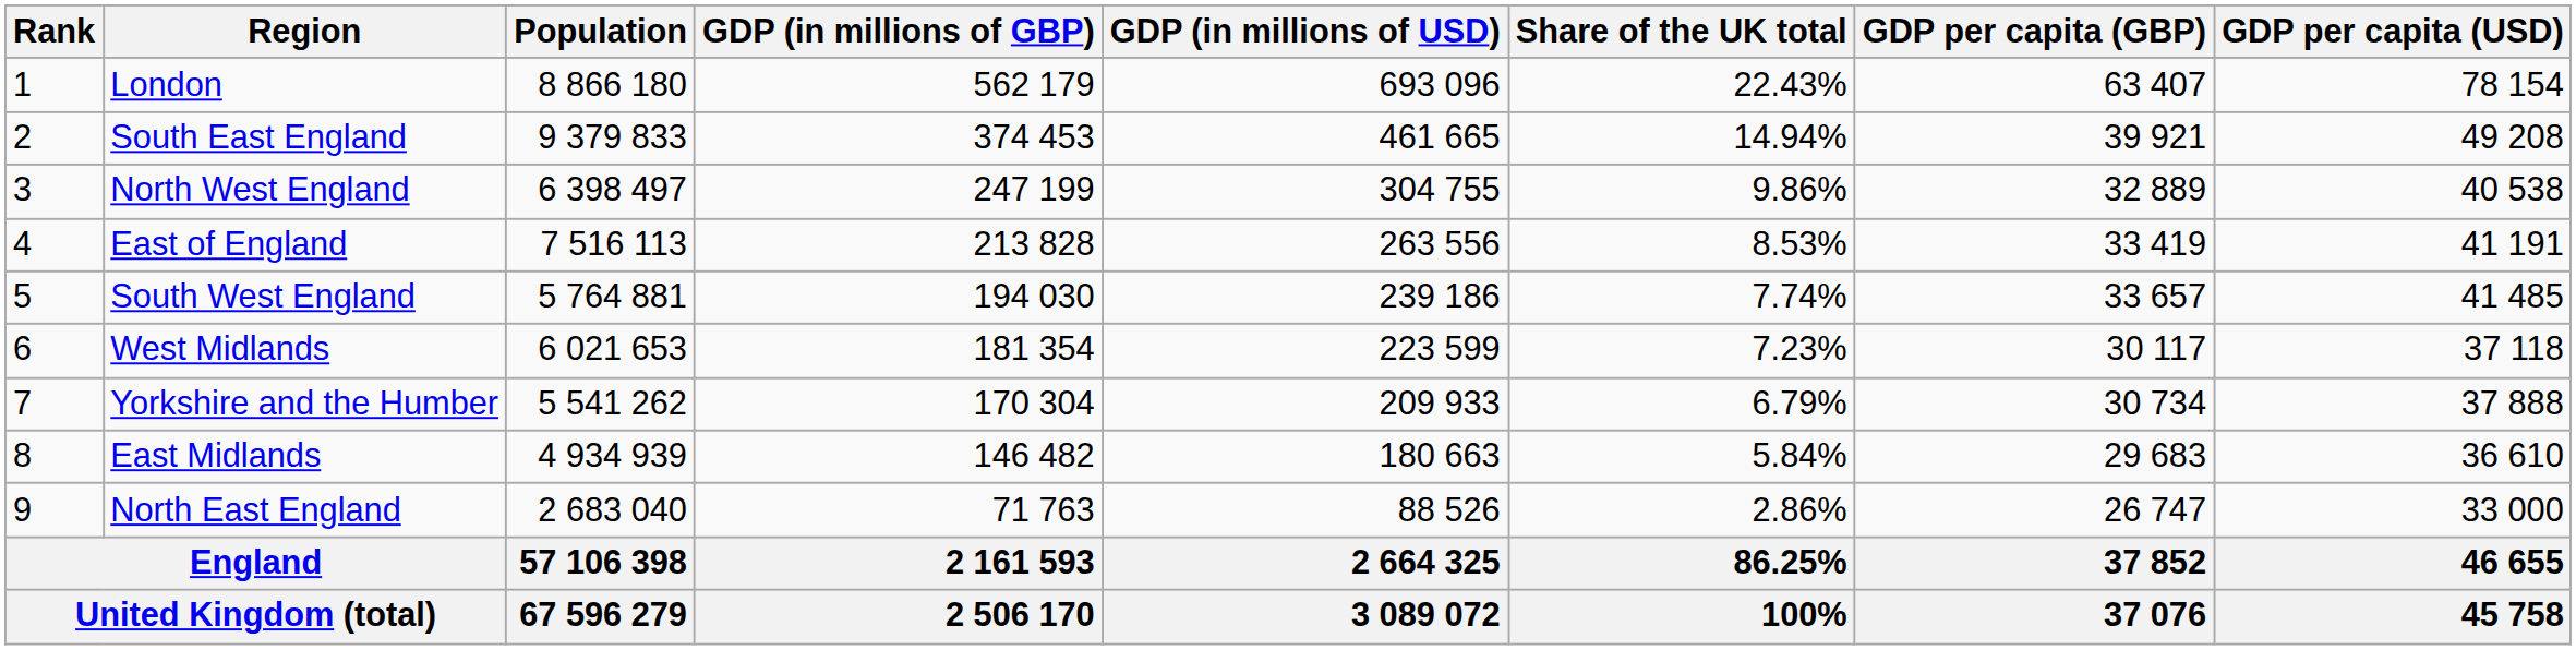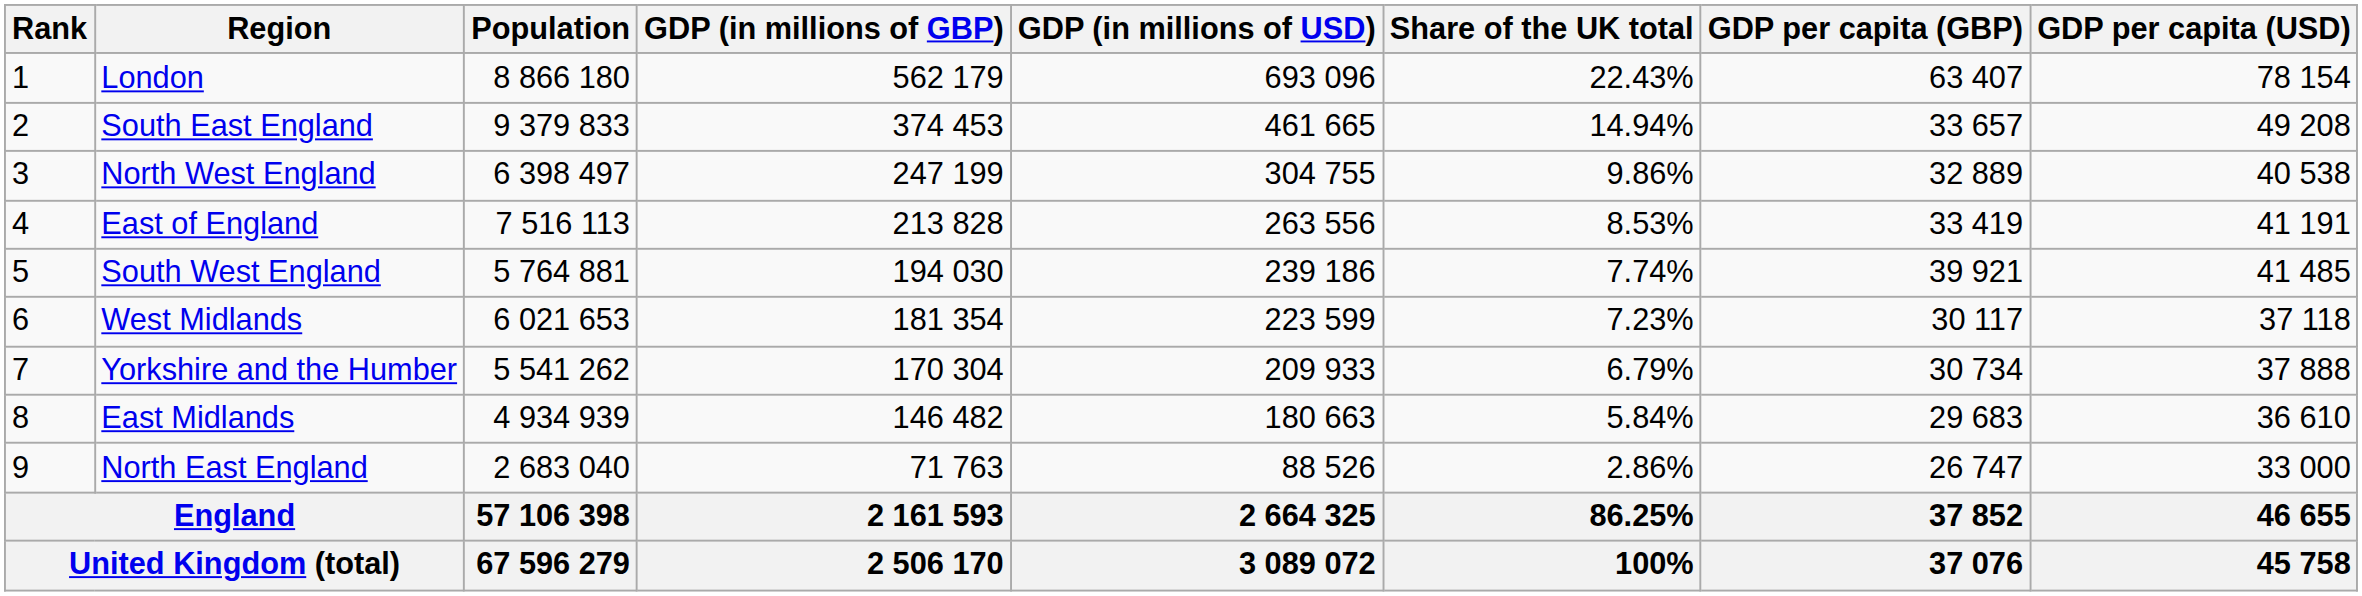South East England | GDP per capita (GBP): 39 921 -> 33 657
South West England | GDP per capita (GBP): 33 657 -> 39 921
